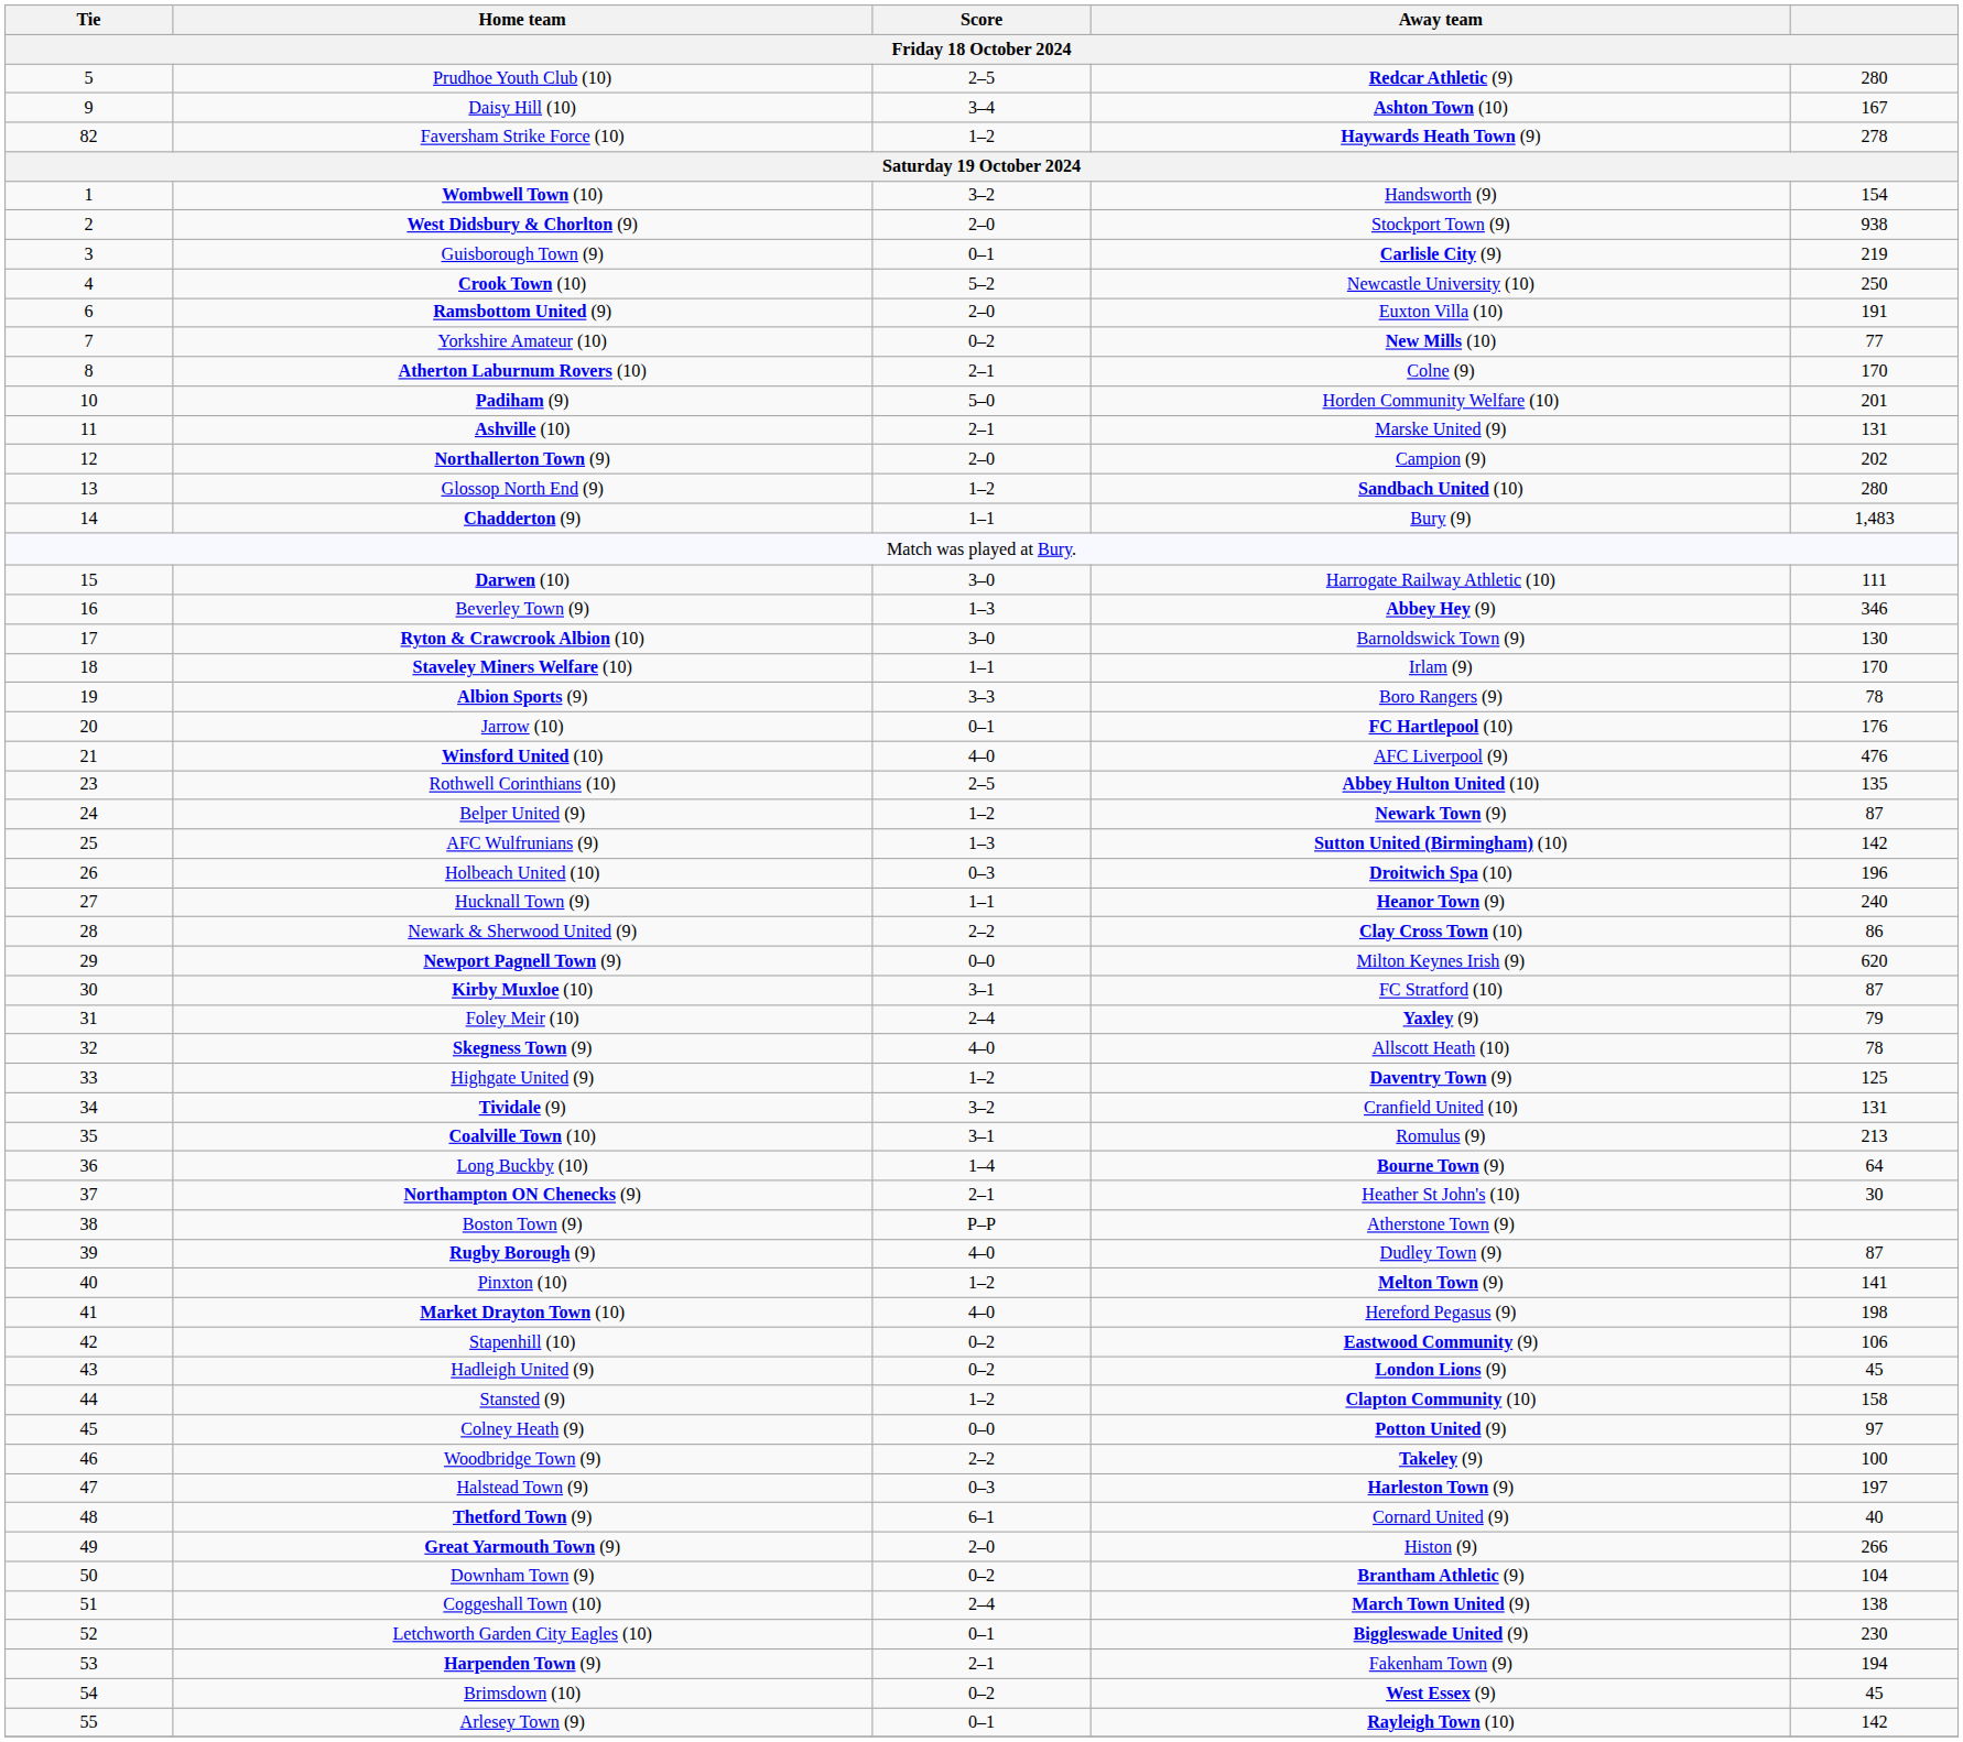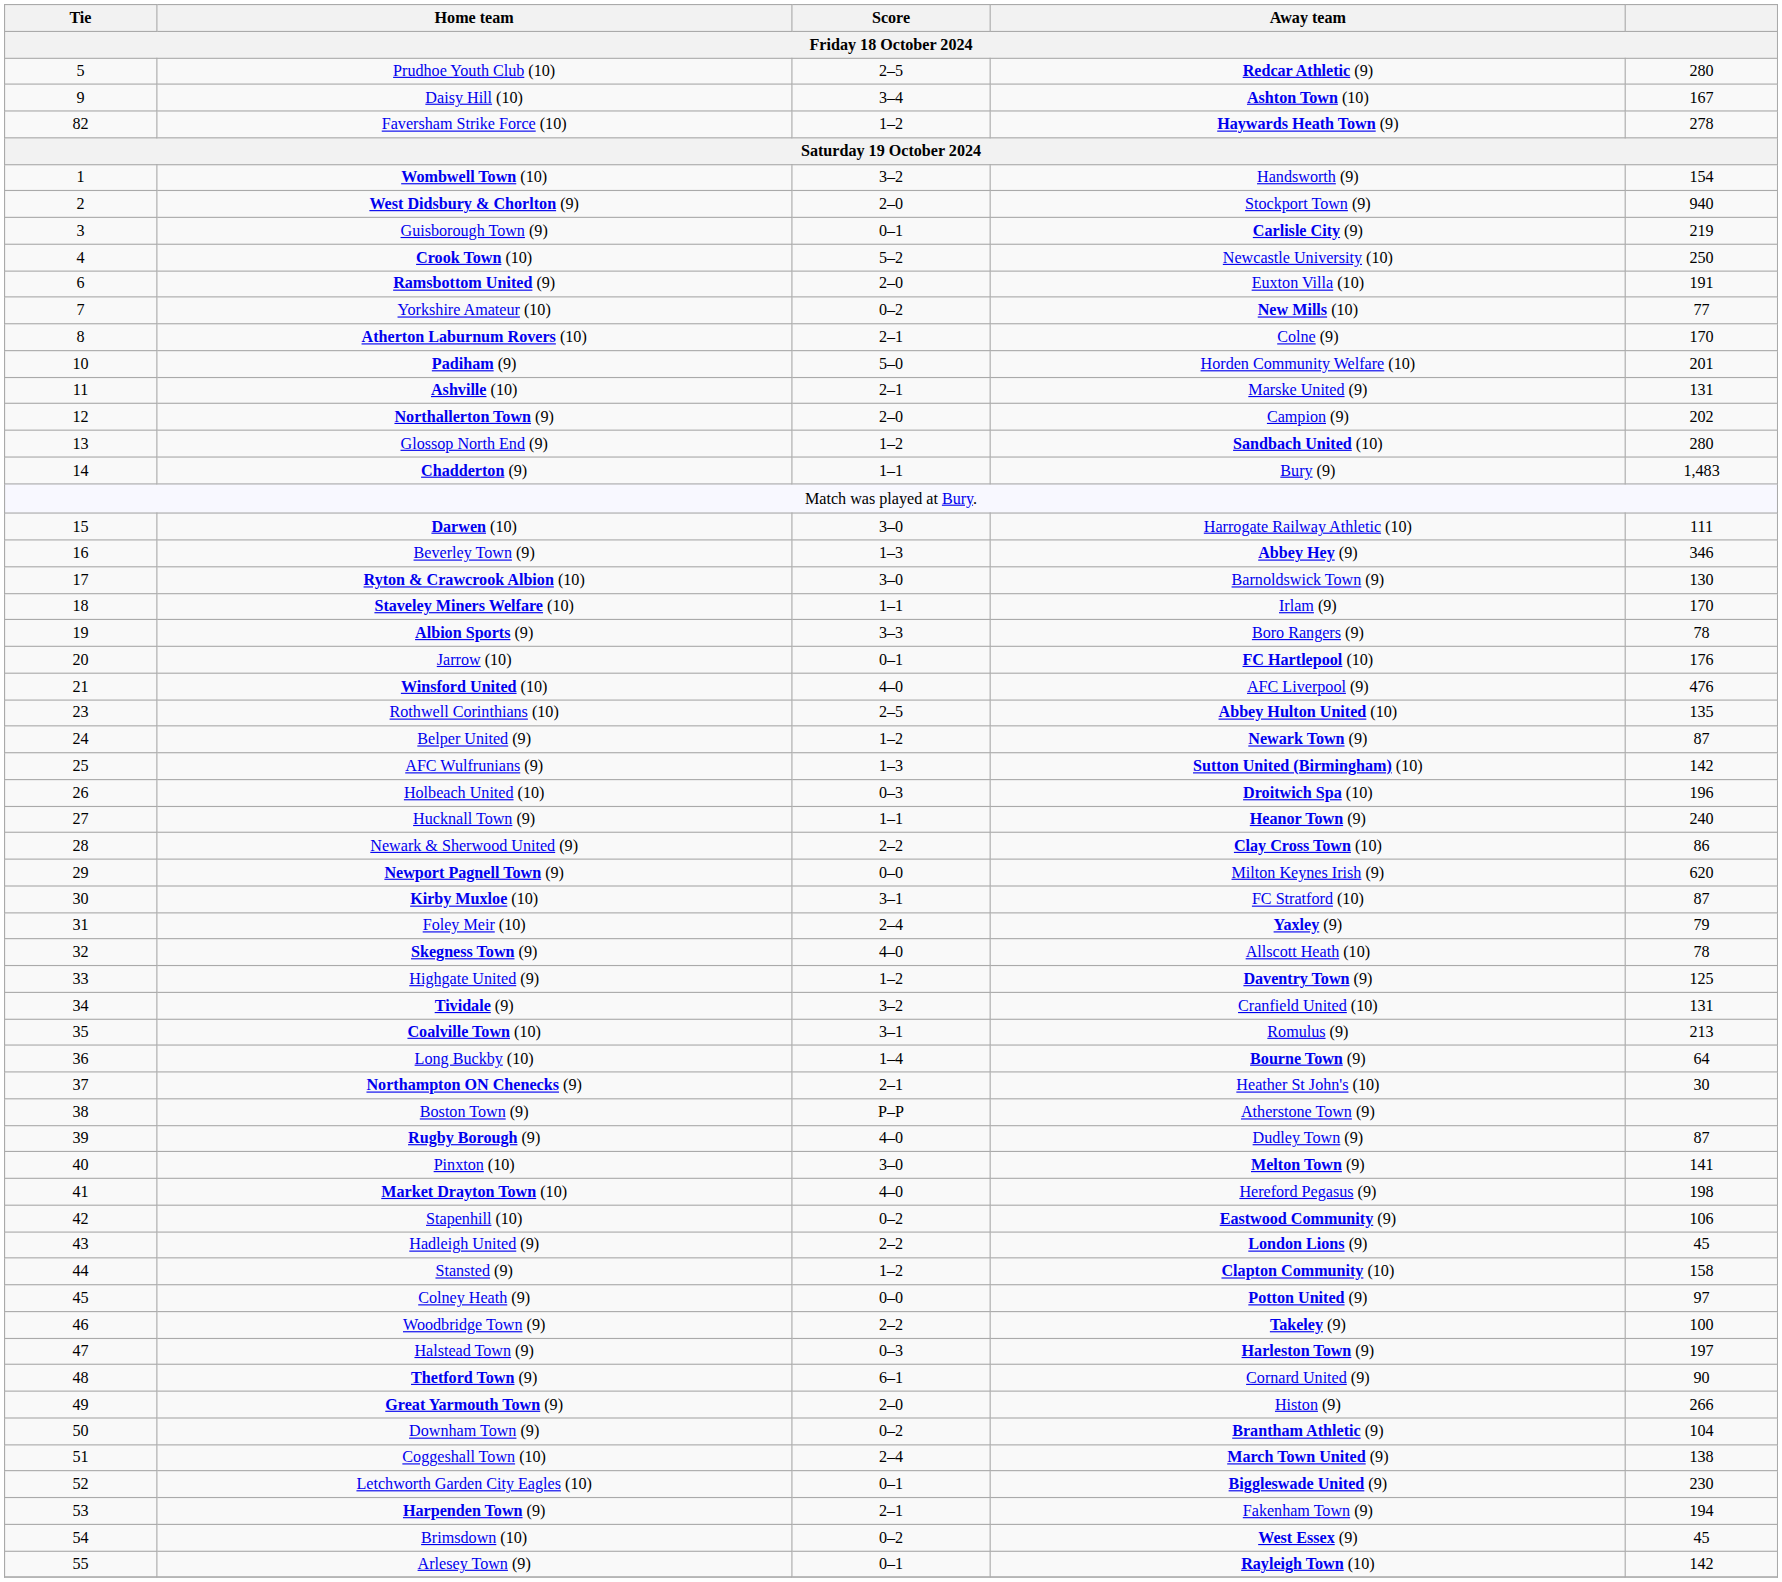West Didsbury & Chorlton (9) | column 5: 938 -> 940
Pinxton (10) | Score: 1–2 -> 3–0
Hadleigh United (9) | Score: 0–2 -> 2–2
Thetford Town (9) | column 5: 40 -> 90
